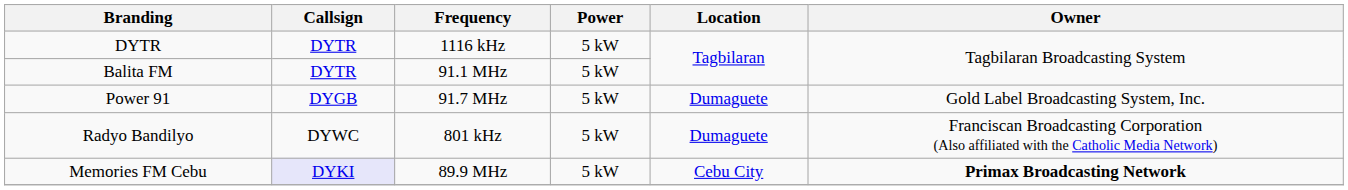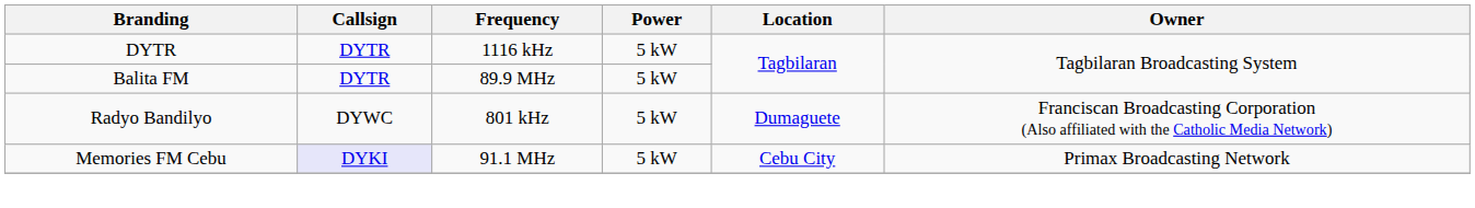Balita FM | Frequency: 91.1 MHz -> 89.9 MHz
- row: Power 91 | DYGB | 91.7 MHz | 5 kW | Dumaguete | Gold Label Broadcasting System, Inc.
Memories FM Cebu | Frequency: 89.9 MHz -> 91.1 MHz
Memories FM Cebu | Owner: bold -> normal
